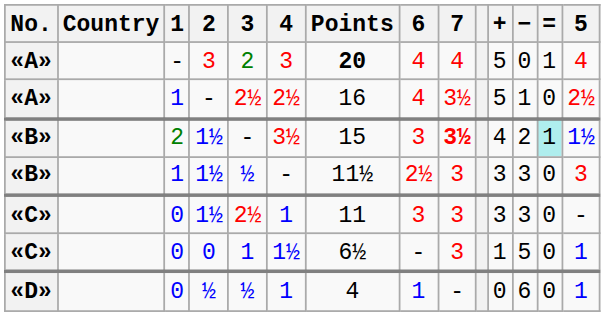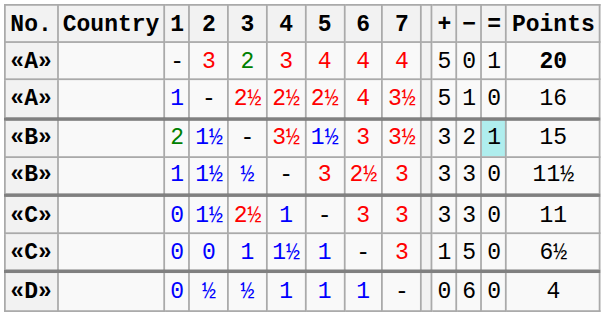columns swapped: 5 <-> Points
2 / 1½ | 7: bold -> normal
2 / 1½ | +: 4 -> 3
